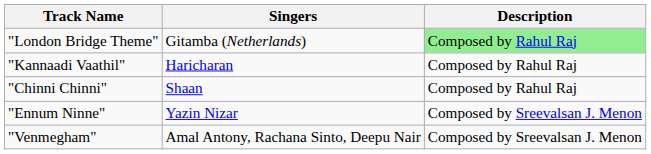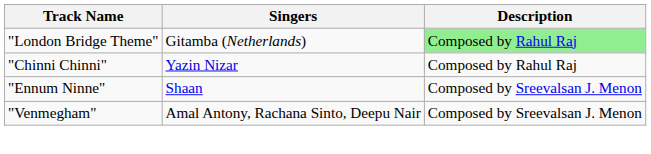- row: "Kannaadi Vaathil" | Haricharan | Composed by Rahul Raj
"Chinni Chinni" | Singers: Shaan -> Yazin Nizar
"Ennum Ninne" | Singers: Yazin Nizar -> Shaan
